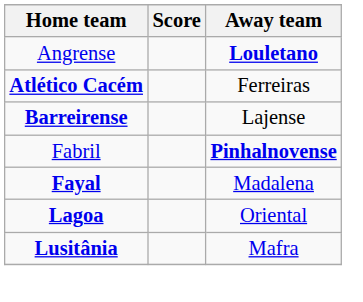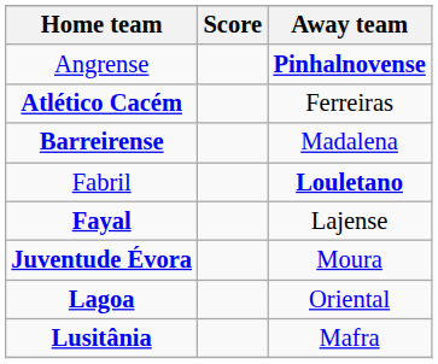Angrense | Away team: Louletano -> Pinhalnovense
Barreirense | Away team: Lajense -> Madalena
Fabril | Away team: Pinhalnovense -> Louletano
Fayal | Away team: Madalena -> Lajense
+ row: Juventude Évora | Moura
